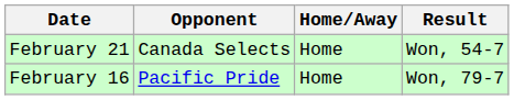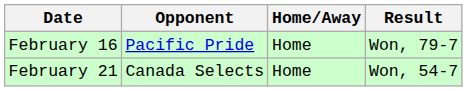rows swapped: February 16 <-> February 21
